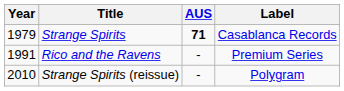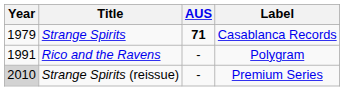Rico and the Ravens | Label: Premium Series -> Polygram
Strange Spirits (reissue) | Year: no background -> lightgrey background
Strange Spirits (reissue) | Label: Polygram -> Premium Series
